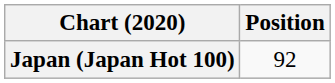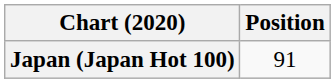Japan (Japan Hot 100) | Position: 92 -> 91
